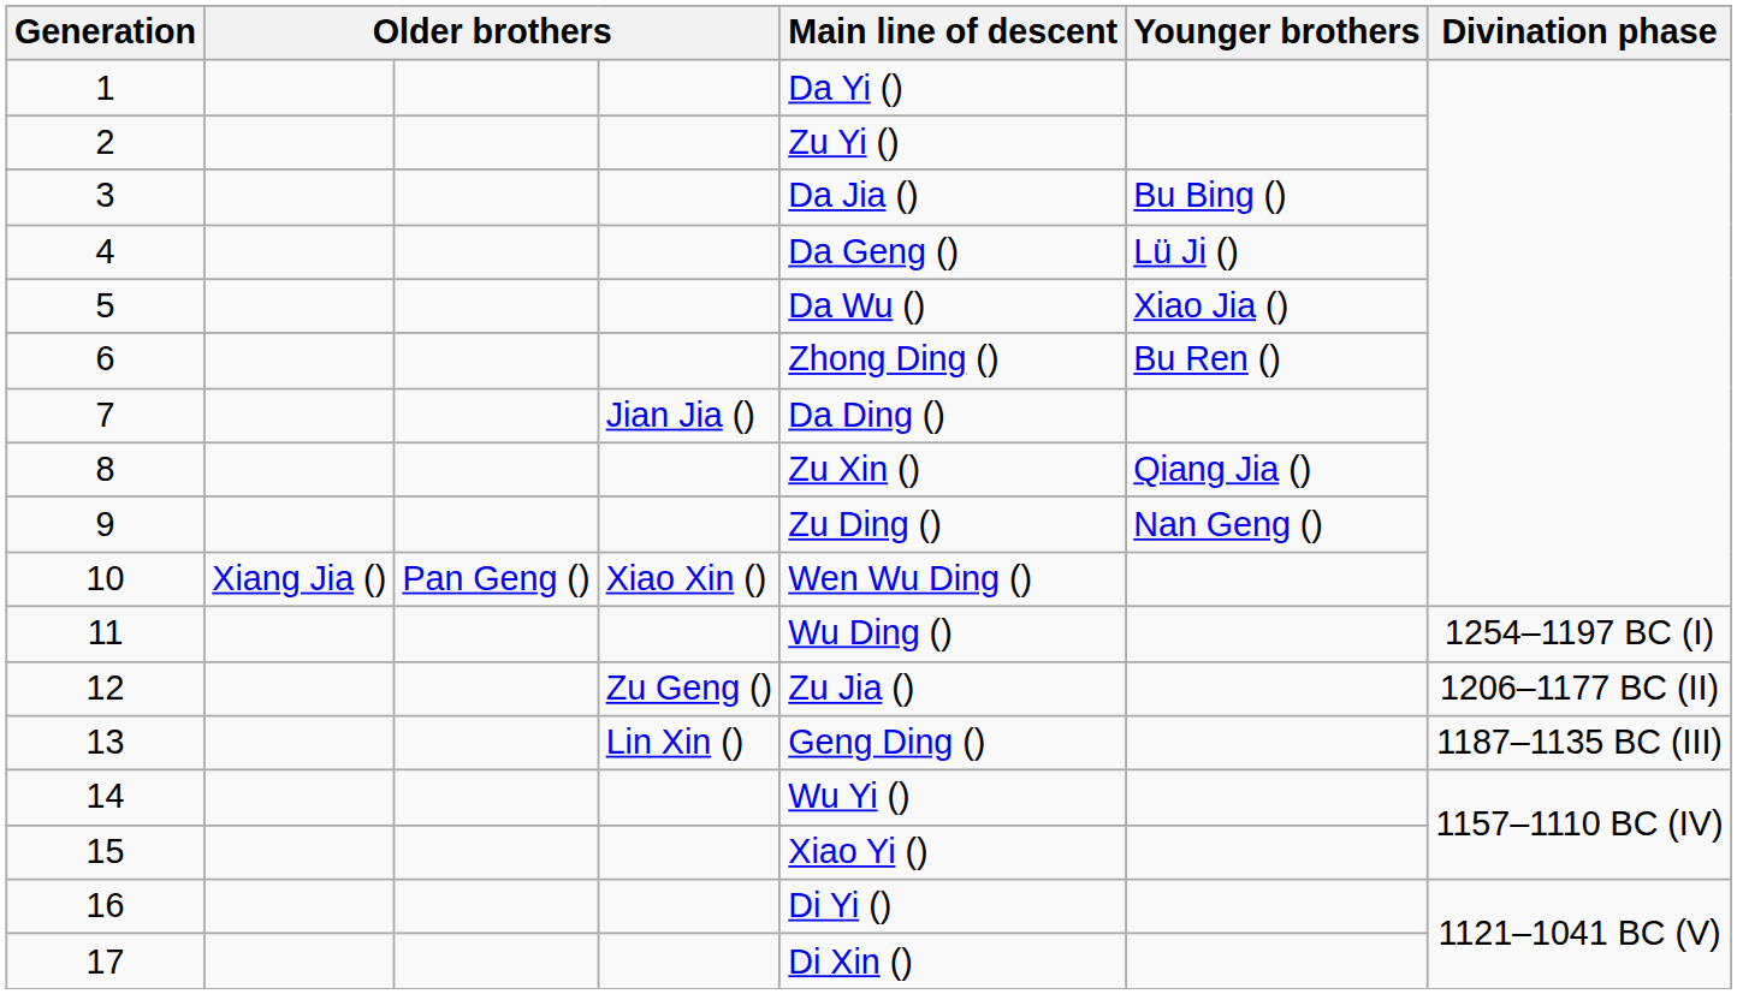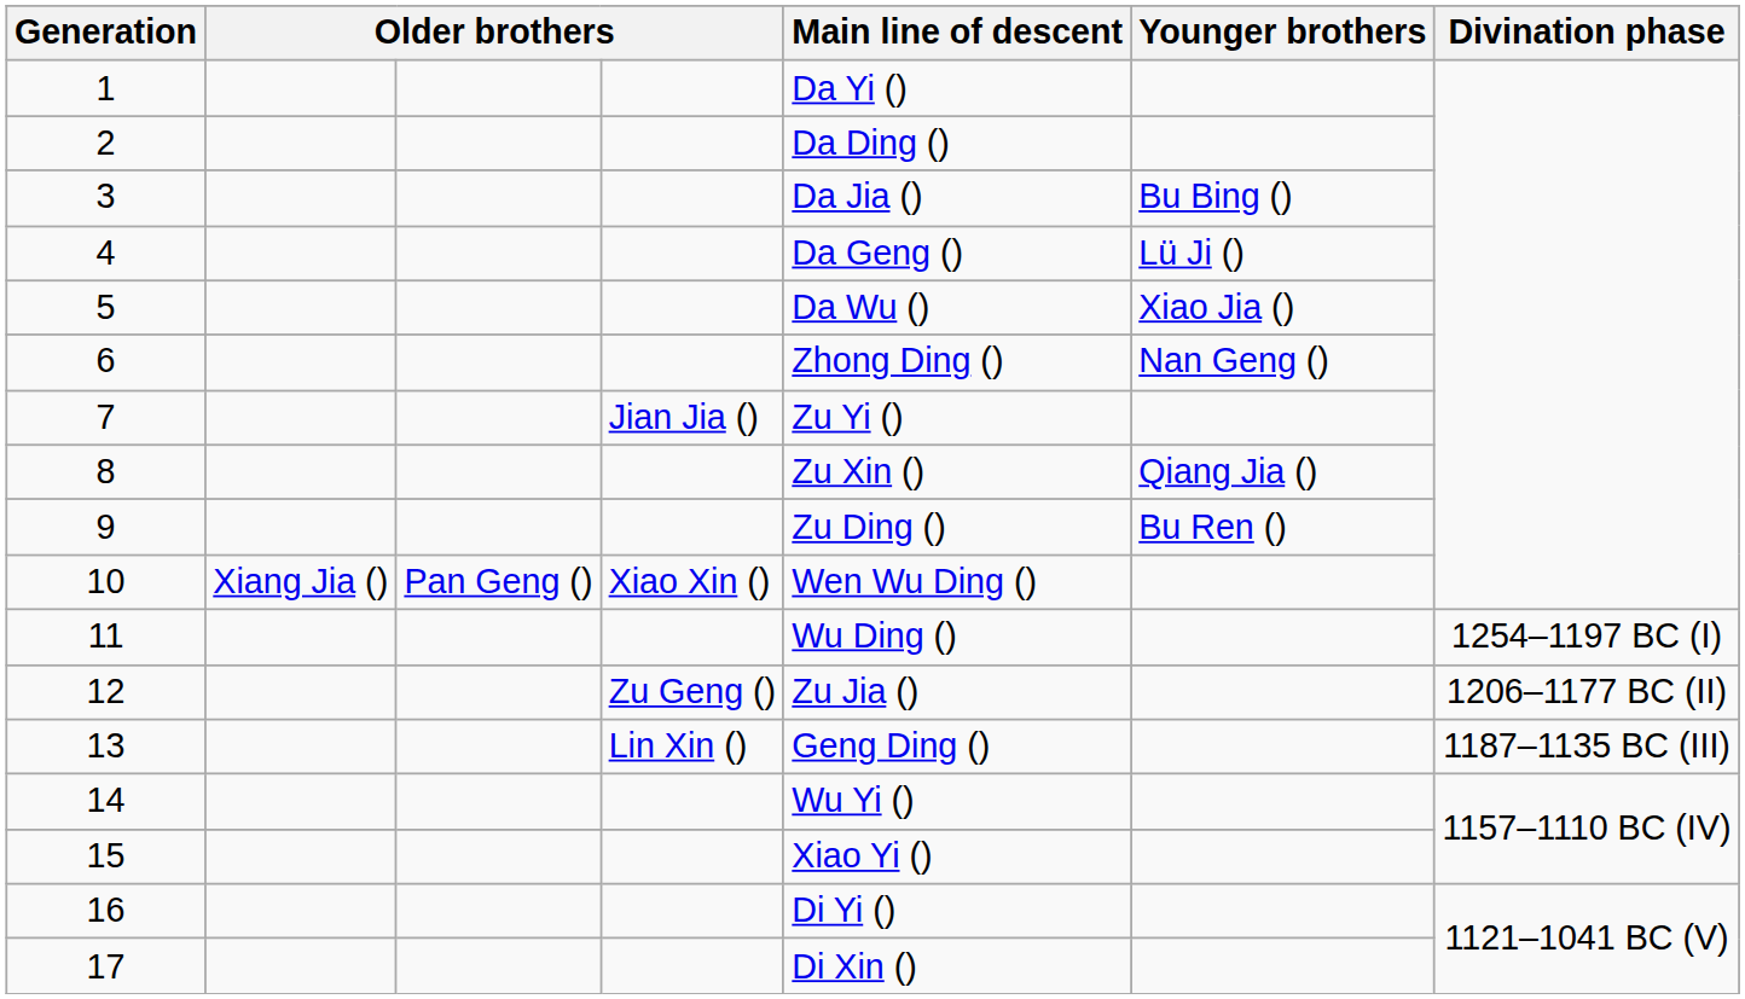2 | Main line of descent: Zu Yi () -> Da Ding ()
6 | Younger brothers: Bu Ren () -> Nan Geng ()
7 | Main line of descent: Da Ding () -> Zu Yi ()
9 | Younger brothers: Nan Geng () -> Bu Ren ()
